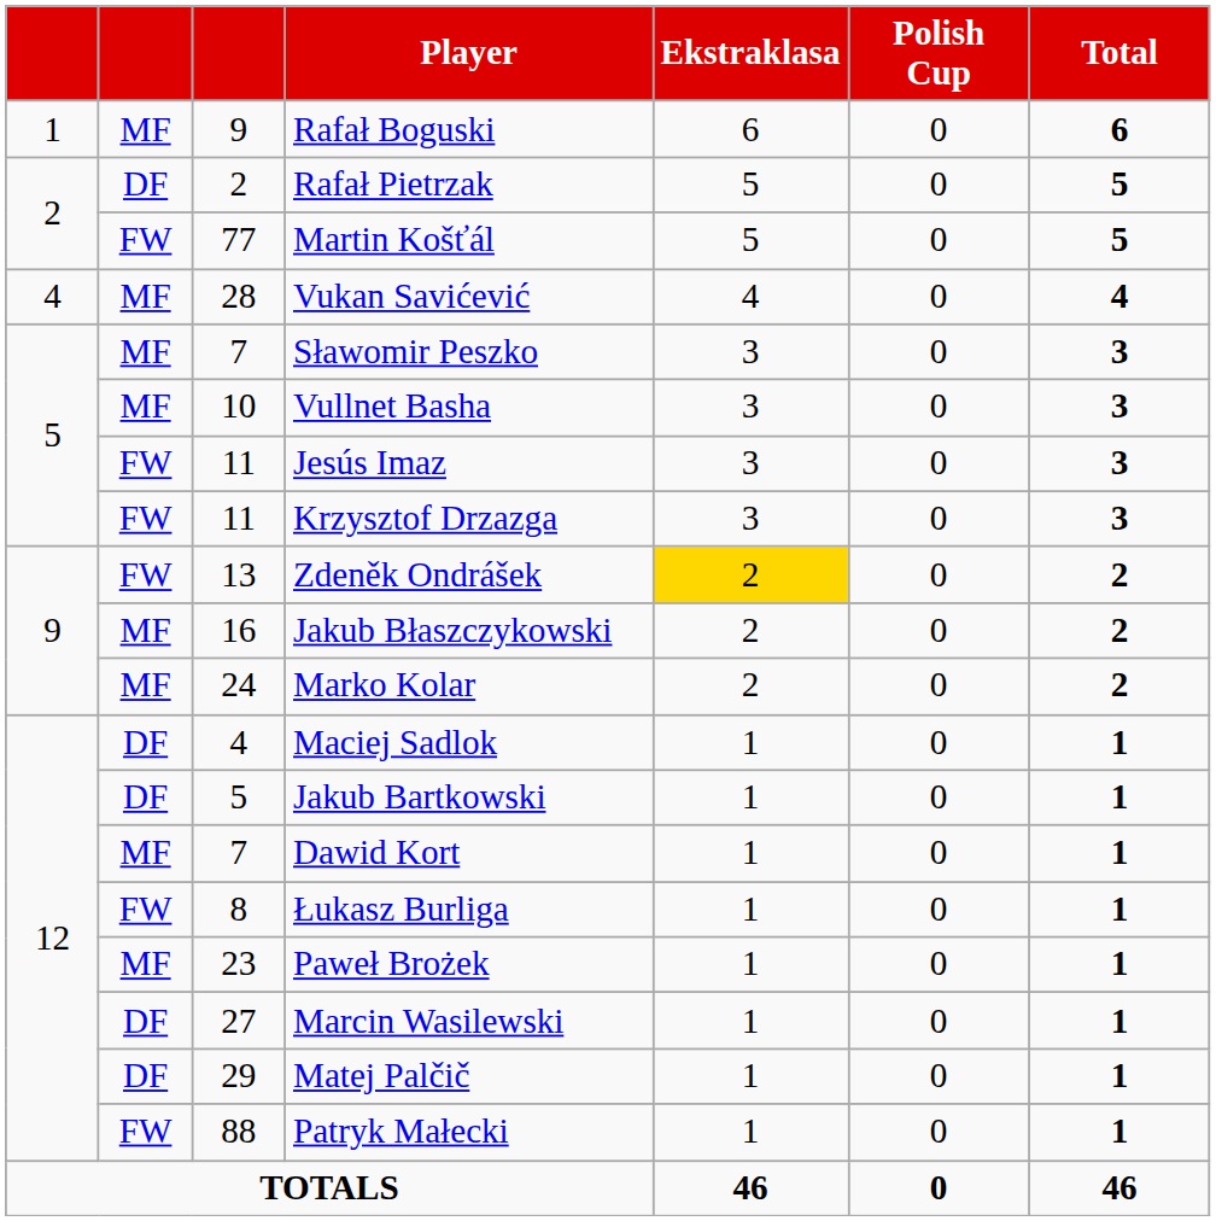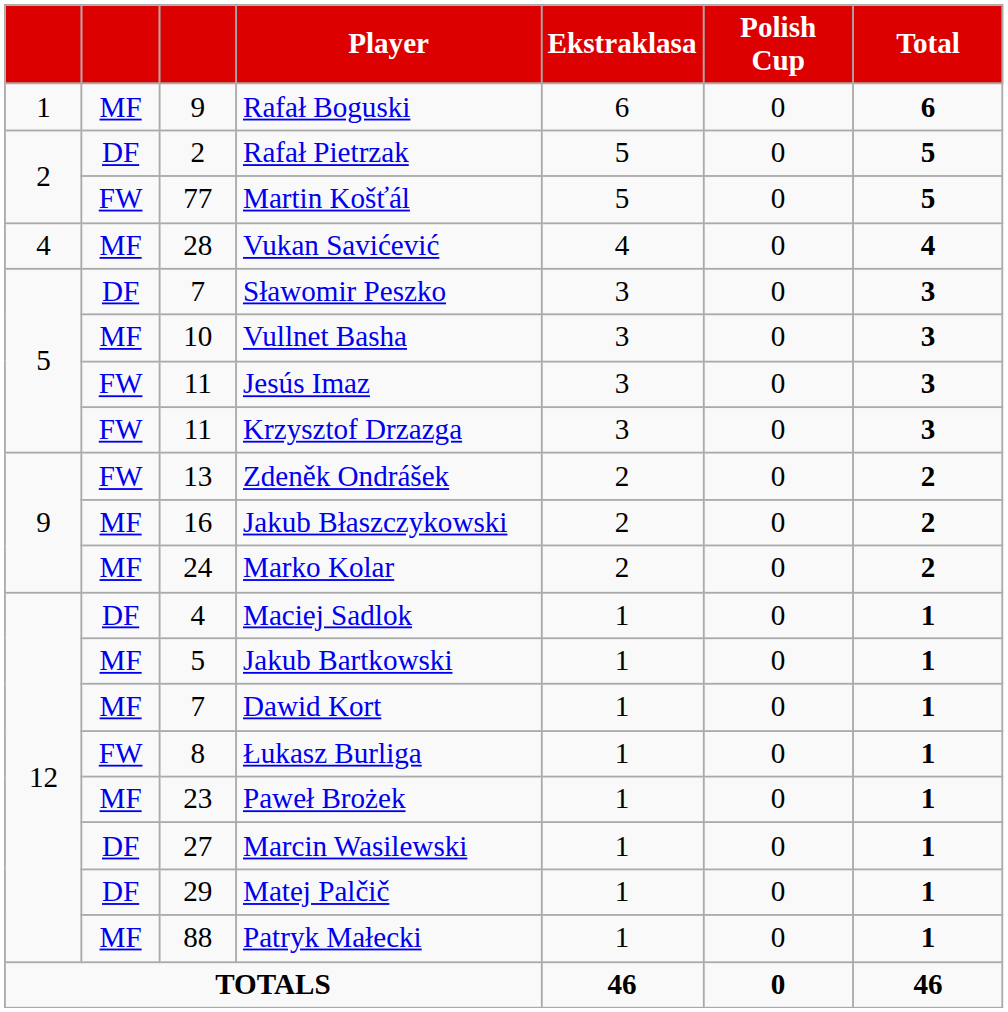Sławomir Peszko | column 2: MF -> DF
Zdeněk Ondrášek | Ekstraklasa: gold background -> no background
Jakub Bartkowski | column 2: DF -> MF
Patryk Małecki | column 2: FW -> MF
